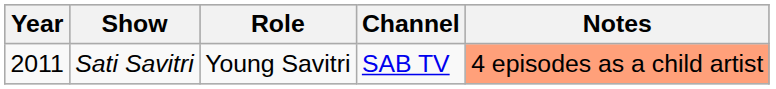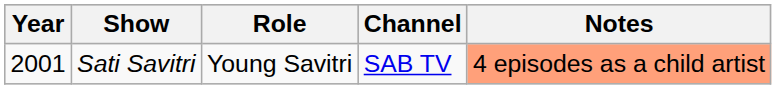Sati Savitri | Year: 2011 -> 2001
